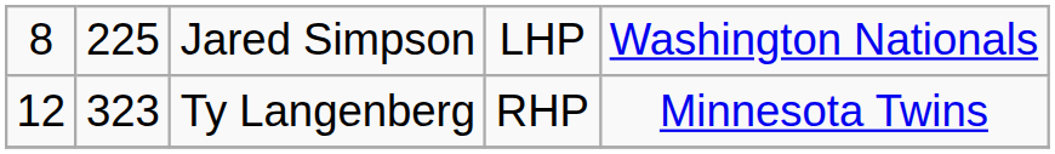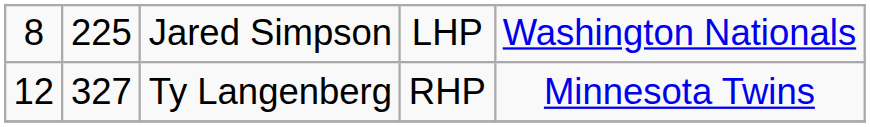Ty Langenberg | column 2: 323 -> 327
